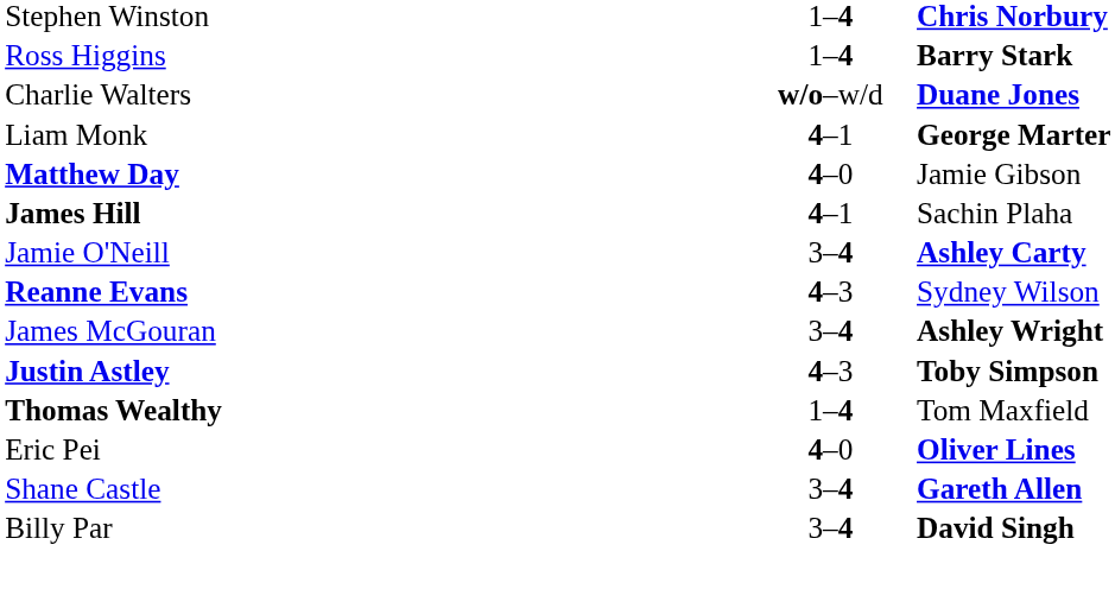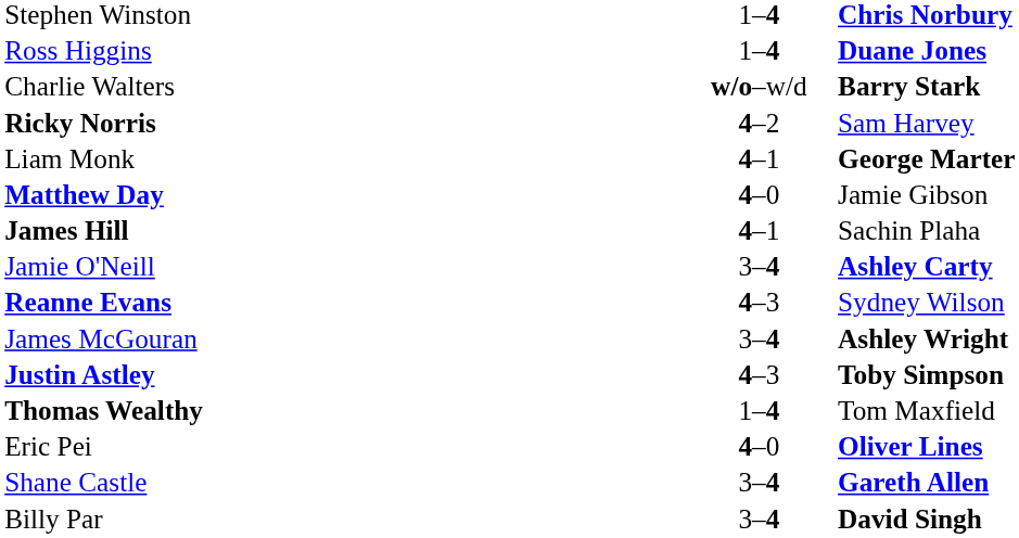Ross Higgins | column 3: Barry Stark -> Duane Jones
Charlie Walters | column 3: Duane Jones -> Barry Stark
+ row: Ricky Norris | 4–2 | Sam Harvey
